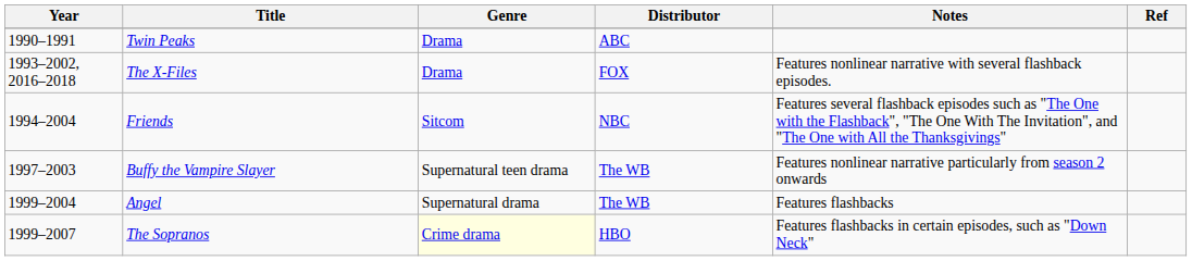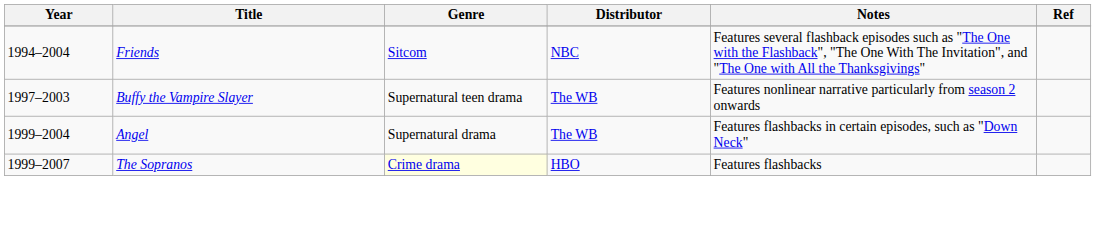- row: 1990–1991 | Twin Peaks | Drama | ABC
- row: 1993–2002, 2016–2018 | The X-Files | Drama | FOX | Features nonlinear narrative with several flashback episodes.
Angel | Notes: Features flashbacks -> Features flashbacks in certain episodes, such as "Down Neck"
The Sopranos | Notes: Features flashbacks in certain episodes, such as "Down Neck" -> Features flashbacks
